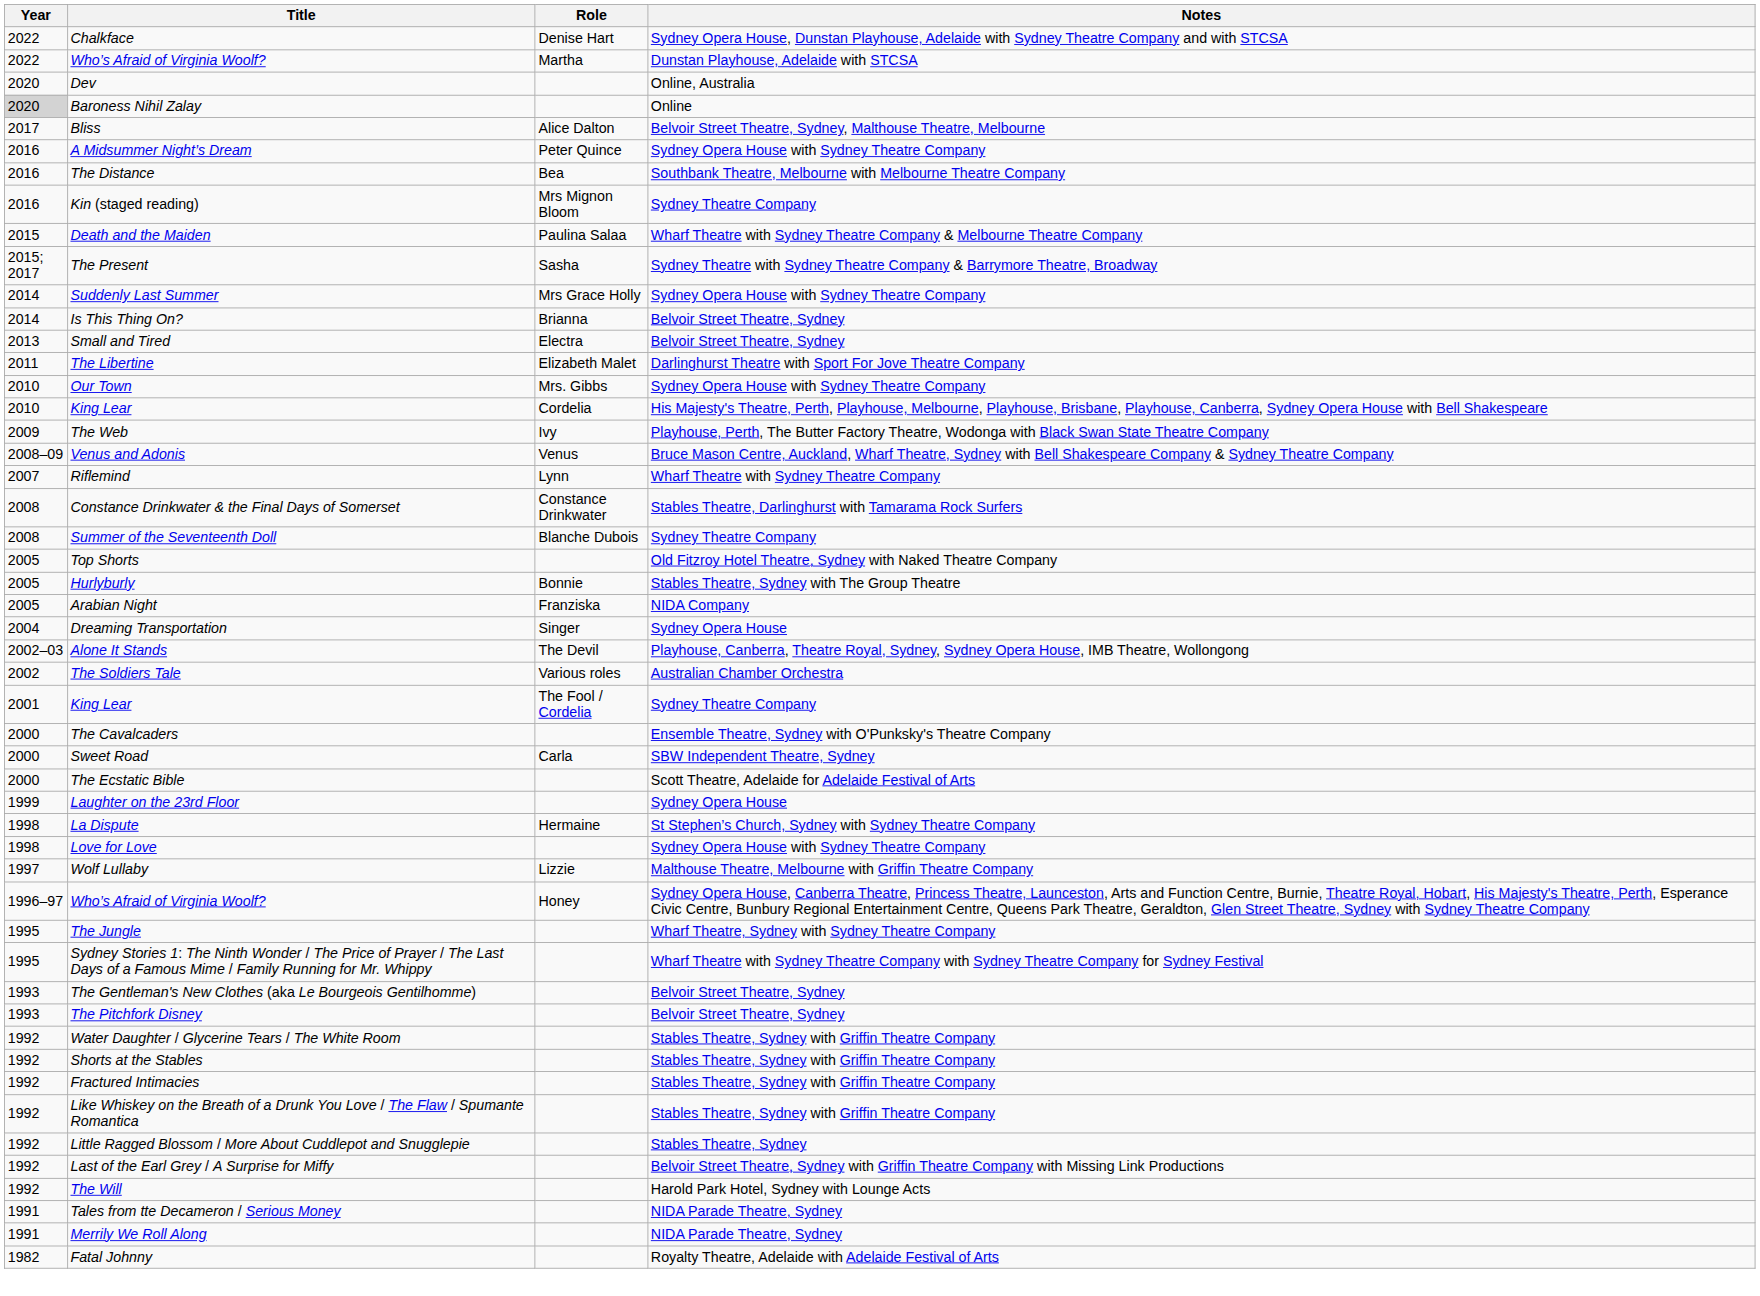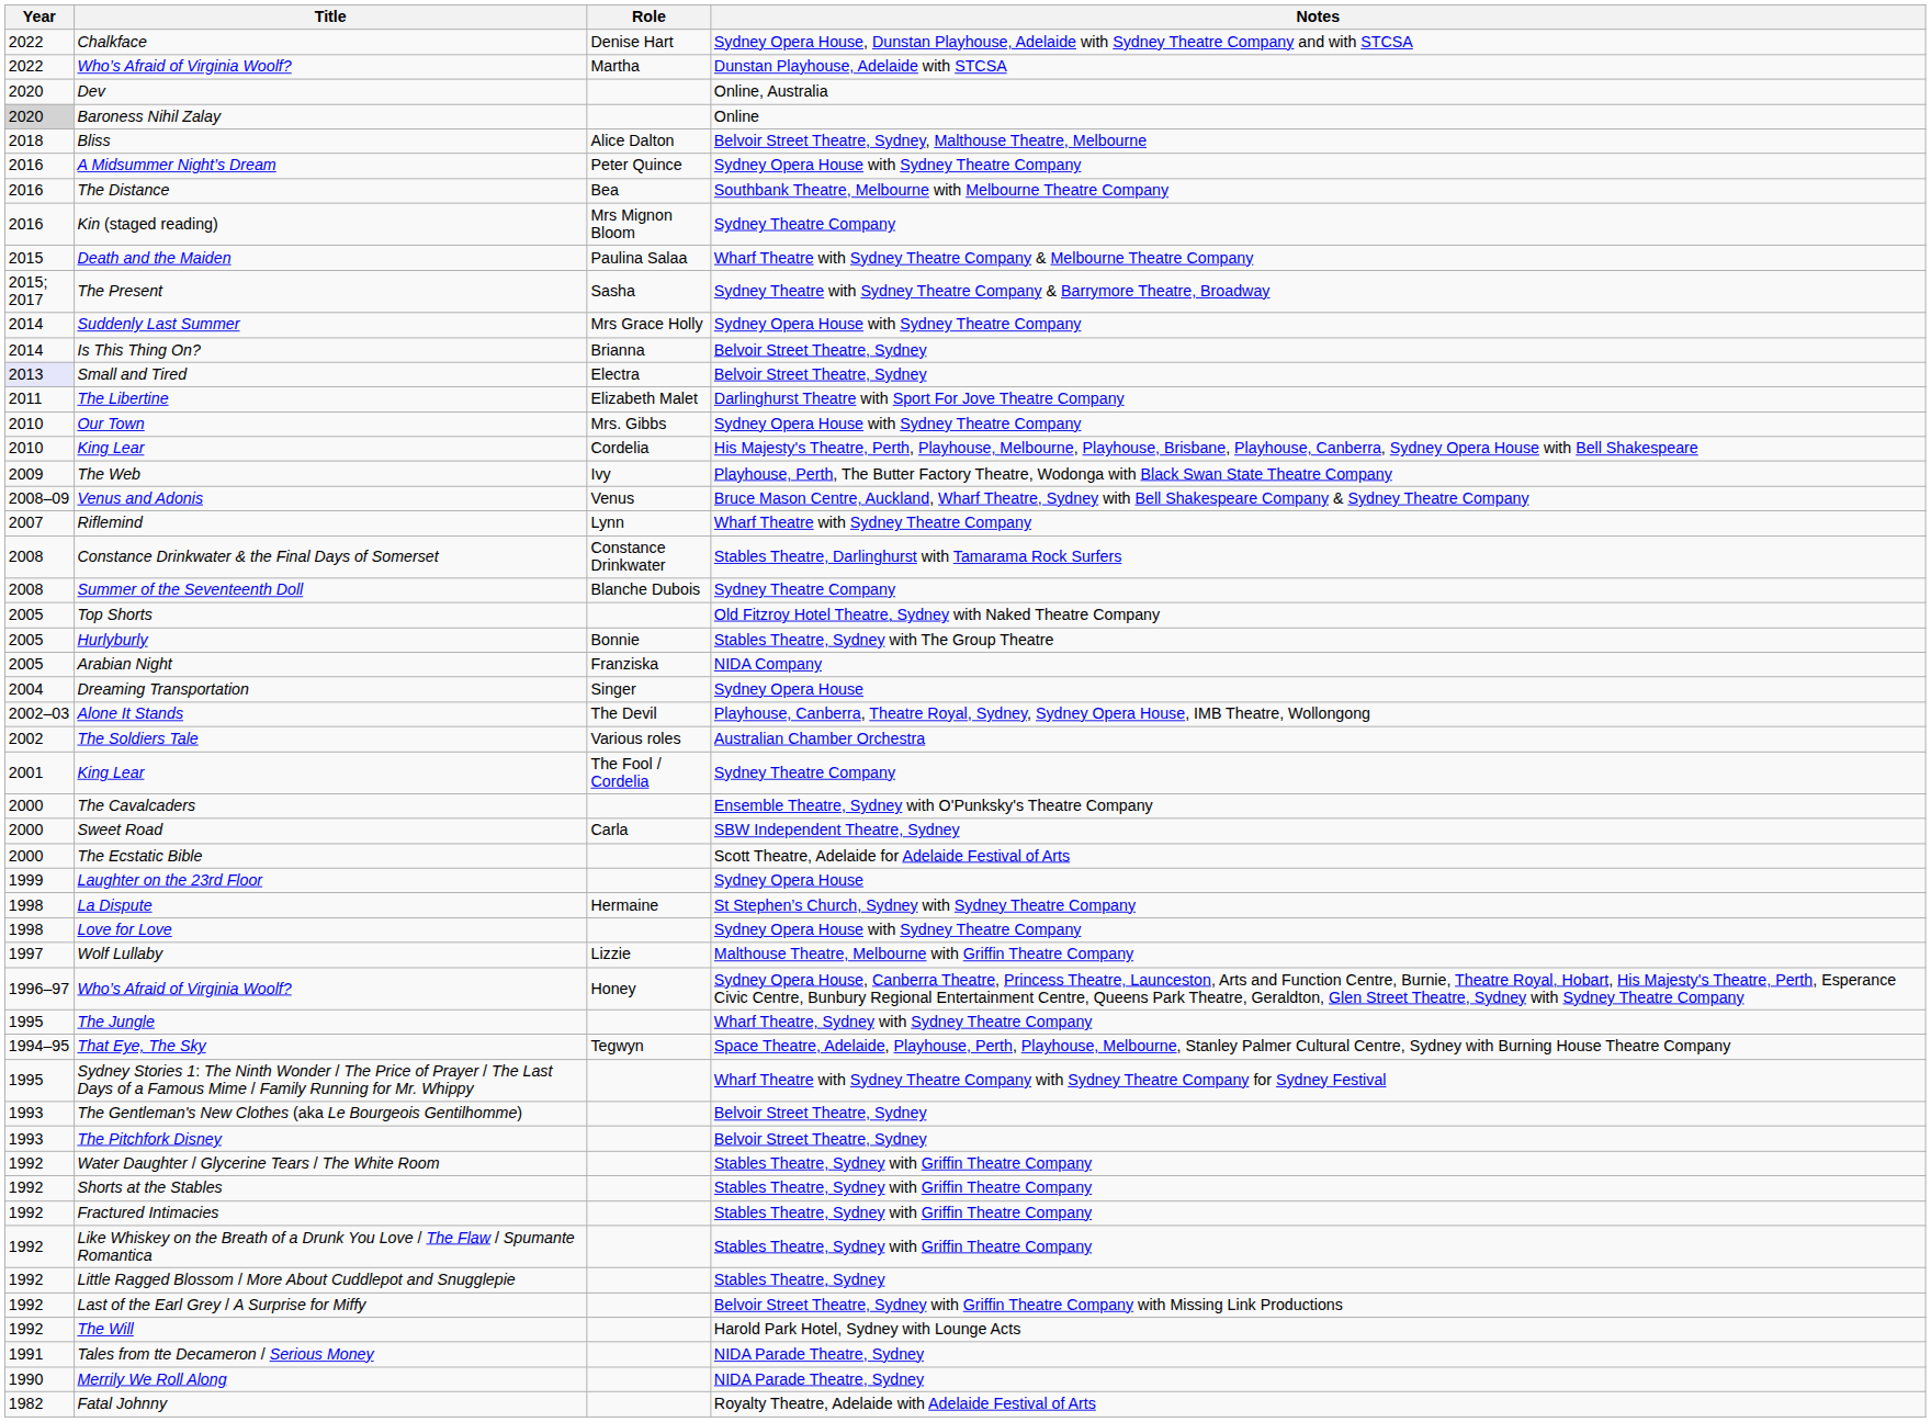Bliss | Year: 2017 -> 2018
Small and Tired | Year: no background -> lavender background
+ row: 1994–95 | That Eye, The Sky | Tegwyn | Space Theatre, Adelaide, Playhouse, Perth, Playhouse, Melbourne, Stanley Palmer Cultural Centre, Sydney with Burning House Theatre Company
Merrily We Roll Along | Year: 1991 -> 1990
